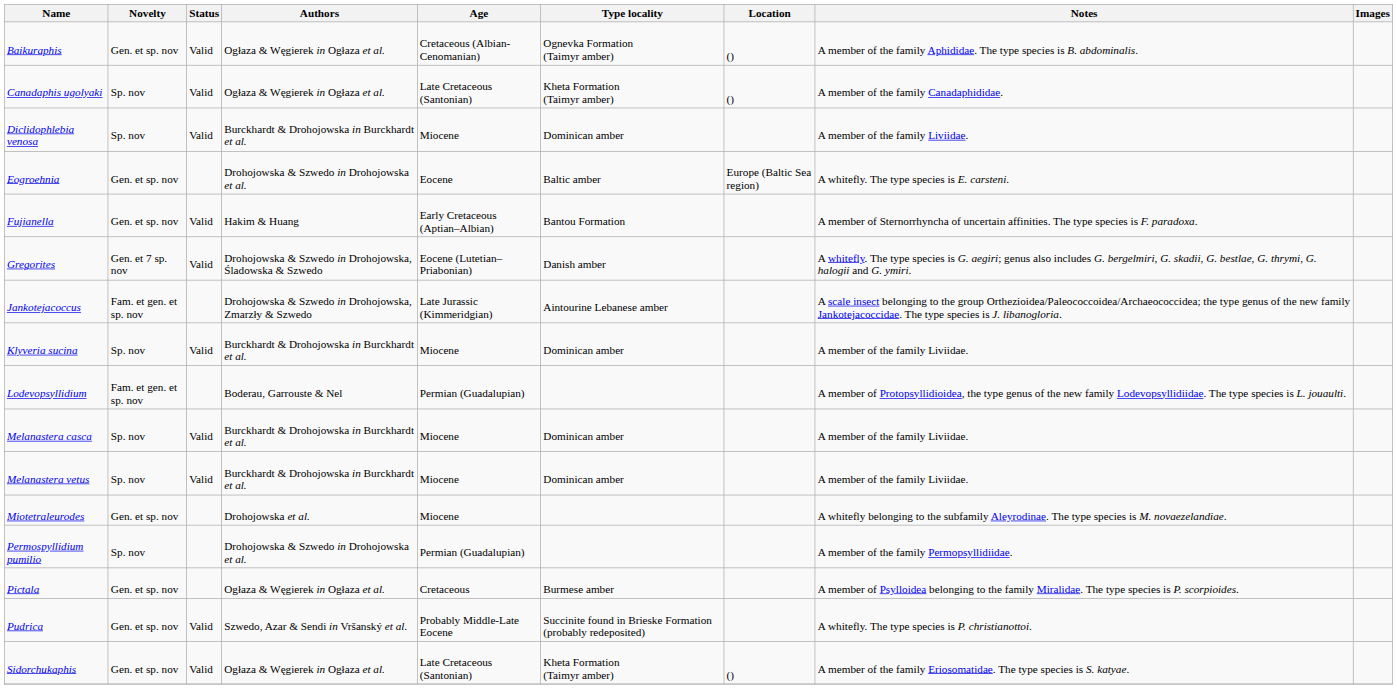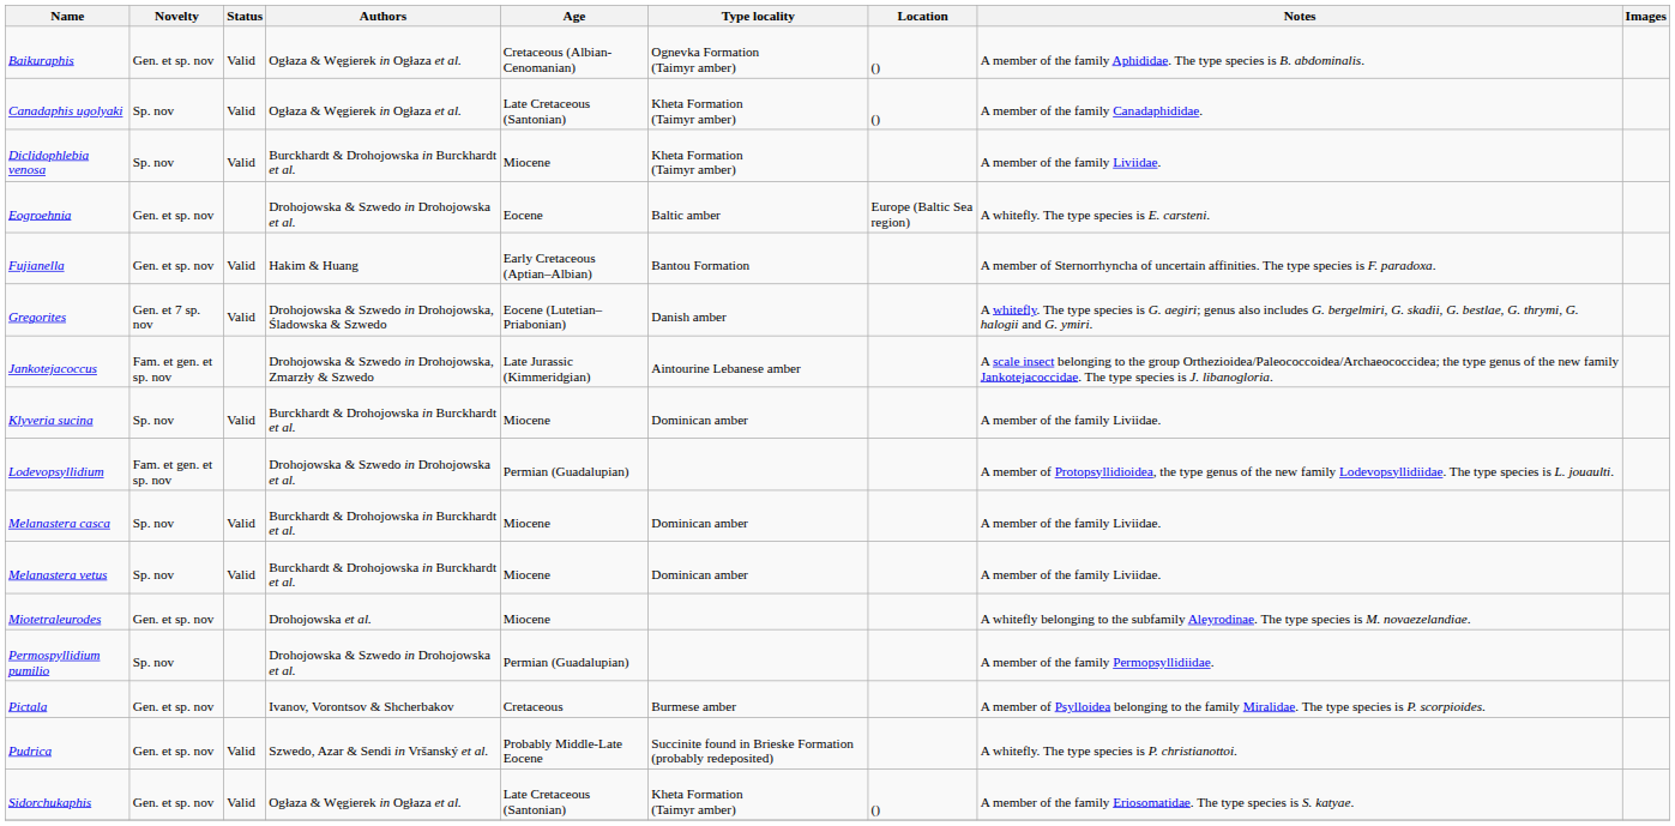Diclidophlebia venosa | Type locality: Dominican amber -> Kheta Formation (Taimyr amber)
Lodevopsyllidium | Authors: Boderau, Garrouste & Nel -> Drohojowska & Szwedo in Drohojowska et al.
Pictala | Authors: Ogłaza & Węgierek in Ogłaza et al. -> Ivanov, Vorontsov & Shcherbakov
